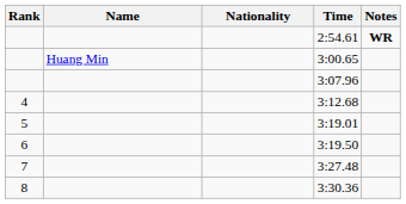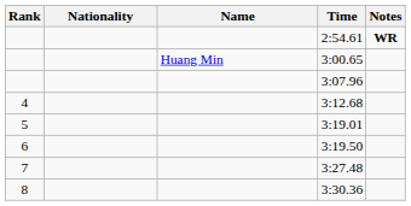columns swapped: Name <-> Nationality
